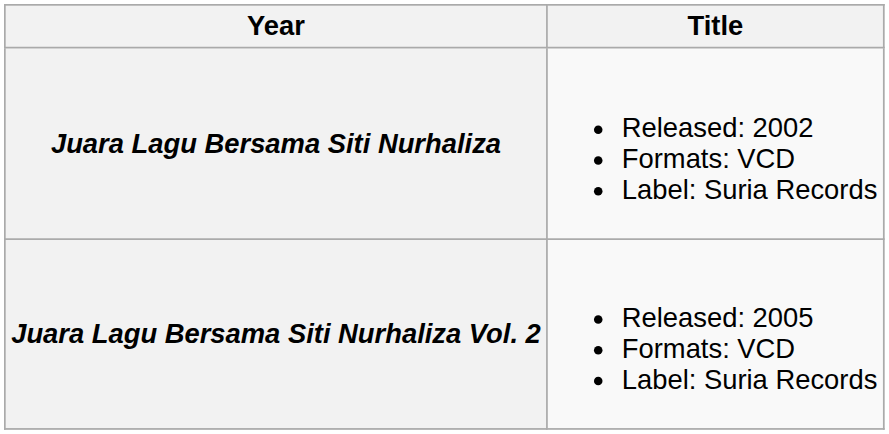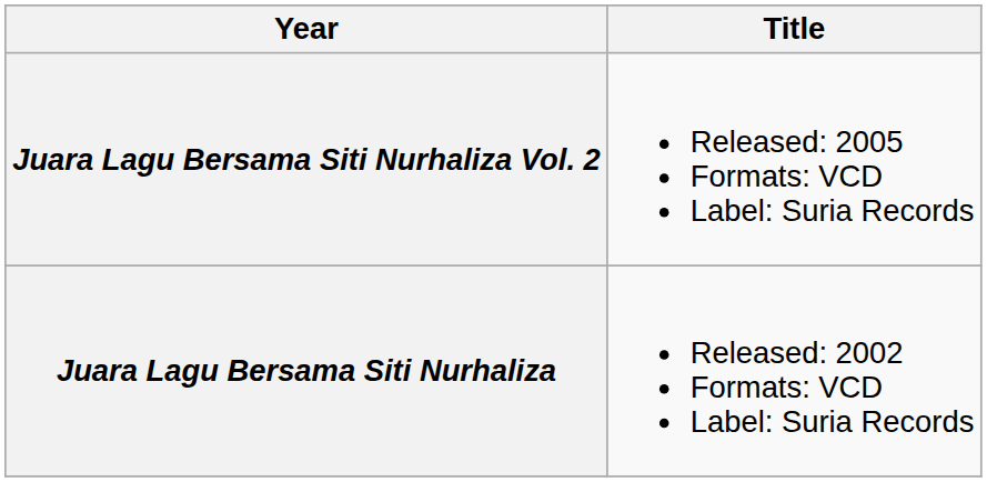rows swapped: Juara Lagu Bersama Siti Nurhaliza <-> Juara Lagu Bersama Siti Nurhaliza Vol. 2
